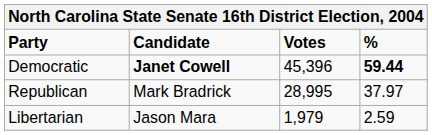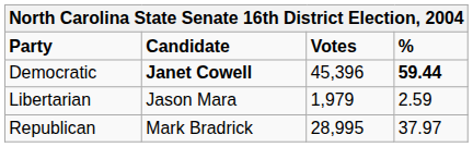rows swapped: Republican <-> Libertarian
